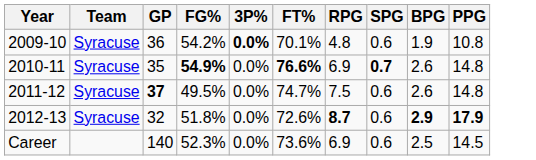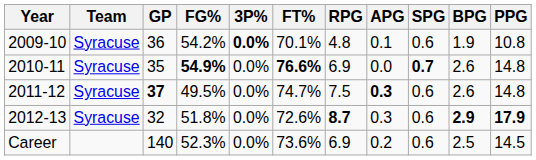+ column: APG | 0.1 | 0.0 | 0.3 | 0.3 | 0.2
